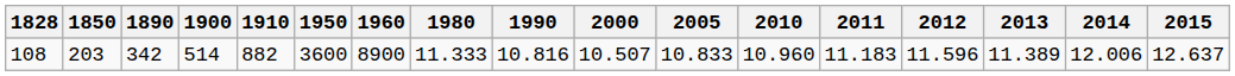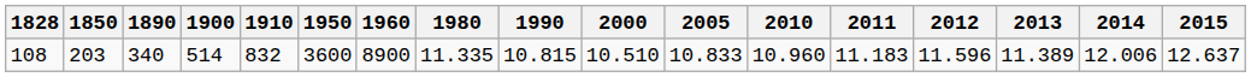108 | 1890: 342 -> 340
108 | 1910: 882 -> 832
108 | 1980: 11.333 -> 11.335
108 | 1990: 10.816 -> 10.815
108 | 2000: 10.507 -> 10.510
